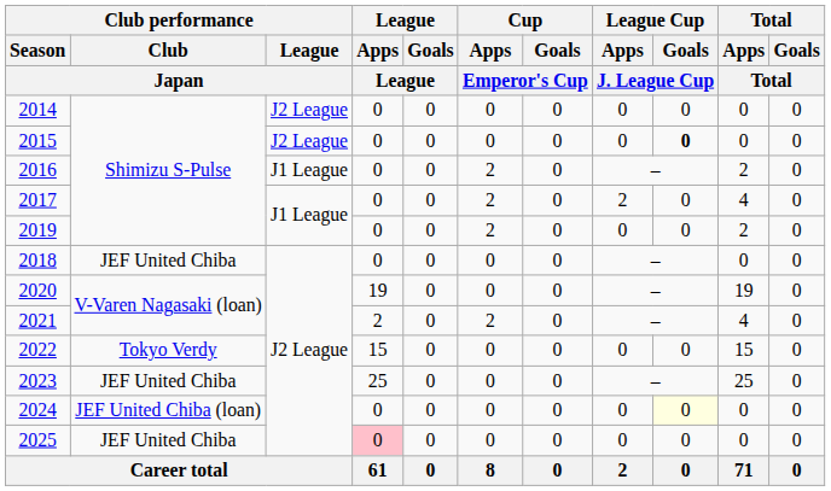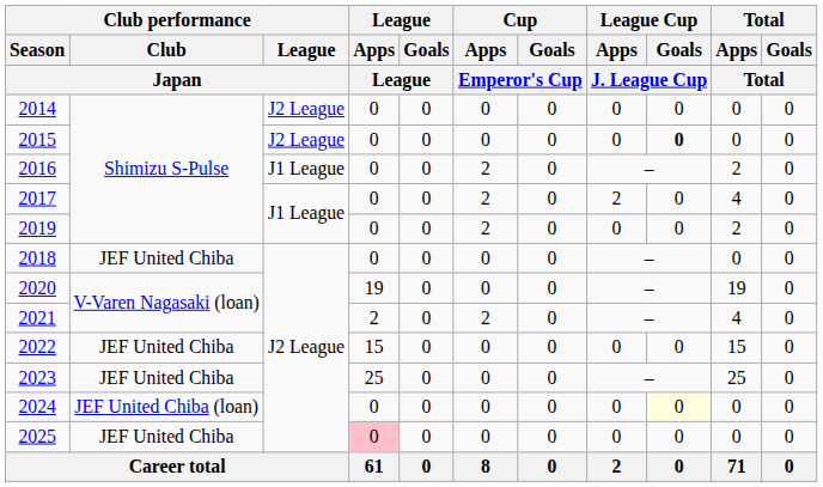2022 | Club performance / Club / Japan: Tokyo Verdy -> JEF United Chiba
